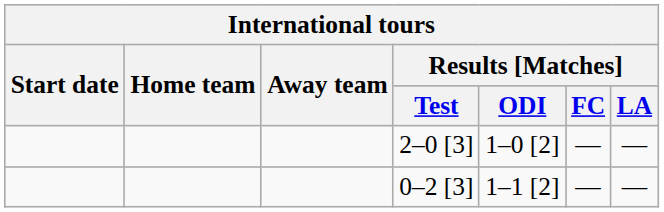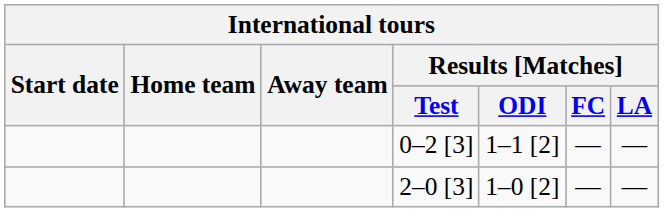rows swapped: 2–0 [3] <-> 0–2 [3]
